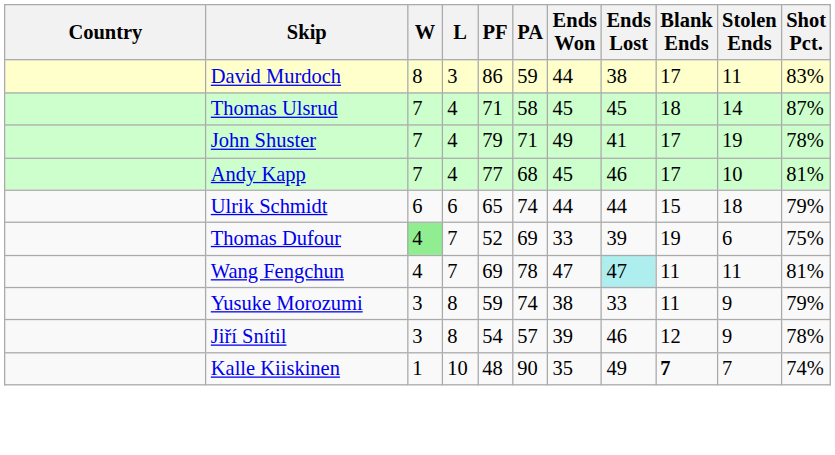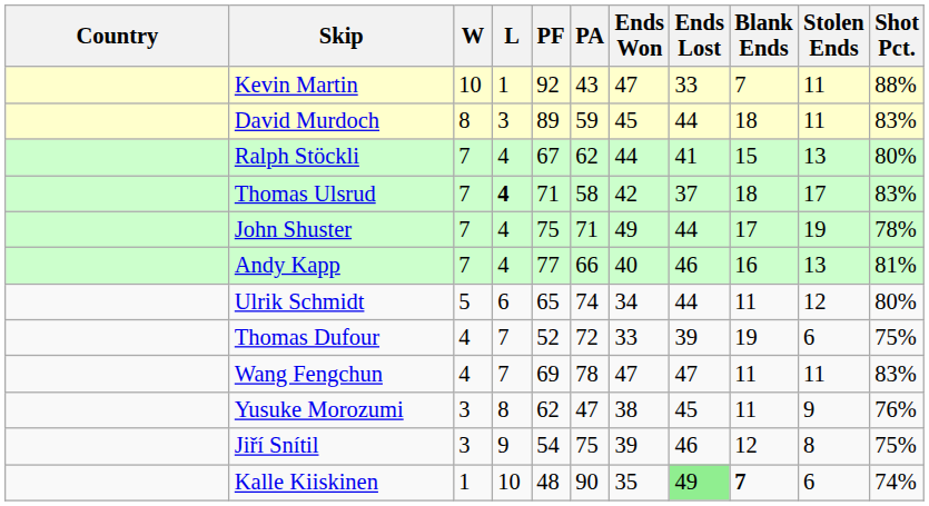+ row: Kevin Martin | 10 | 1 | 92 | 43 | 47 | 33 | 7 | 11 | 88%
David Murdoch | PF: 86 -> 89
David Murdoch | Ends Won: 44 -> 45
David Murdoch | Ends Lost: 38 -> 44
David Murdoch | Blank Ends: 17 -> 18
+ row: Ralph Stöckli | 7 | 4 | 67 | 62 | 44 | 41 | 15 | 13 | 80%
Thomas Ulsrud | L: normal -> bold
Thomas Ulsrud | Ends Won: 45 -> 42
Thomas Ulsrud | Ends Lost: 45 -> 37
Thomas Ulsrud | Stolen Ends: 14 -> 17
Thomas Ulsrud | Shot Pct.: 87% -> 83%
John Shuster | PF: 79 -> 75
John Shuster | Ends Lost: 41 -> 44
Andy Kapp | PA: 68 -> 66
Andy Kapp | Ends Won: 45 -> 40
Andy Kapp | Blank Ends: 17 -> 16
Andy Kapp | Stolen Ends: 10 -> 13
Ulrik Schmidt | W: 6 -> 5
Ulrik Schmidt | Ends Won: 44 -> 34
Ulrik Schmidt | Blank Ends: 15 -> 11
Ulrik Schmidt | Stolen Ends: 18 -> 12
Ulrik Schmidt | Shot Pct.: 79% -> 80%
Thomas Dufour | W: lightgreen background -> no background
Thomas Dufour | PA: 69 -> 72
Wang Fengchun | Ends Lost: paleturquoise background -> no background
Wang Fengchun | Shot Pct.: 81% -> 83%
Yusuke Morozumi | PF: 59 -> 62
Yusuke Morozumi | PA: 74 -> 47
Yusuke Morozumi | Ends Lost: 33 -> 45
Yusuke Morozumi | Shot Pct.: 79% -> 76%
Jiří Snítil | L: 8 -> 9
Jiří Snítil | PA: 57 -> 75
Jiří Snítil | Stolen Ends: 9 -> 8
Jiří Snítil | Shot Pct.: 78% -> 75%
Kalle Kiiskinen | Ends Lost: no background -> lightgreen background
Kalle Kiiskinen | Stolen Ends: 7 -> 6
